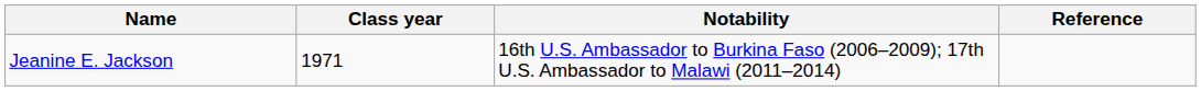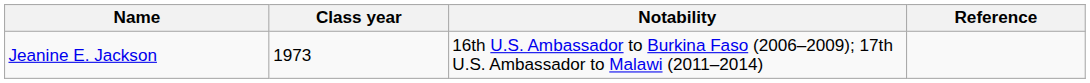Jeanine E. Jackson | Class year: 1971 -> 1973
